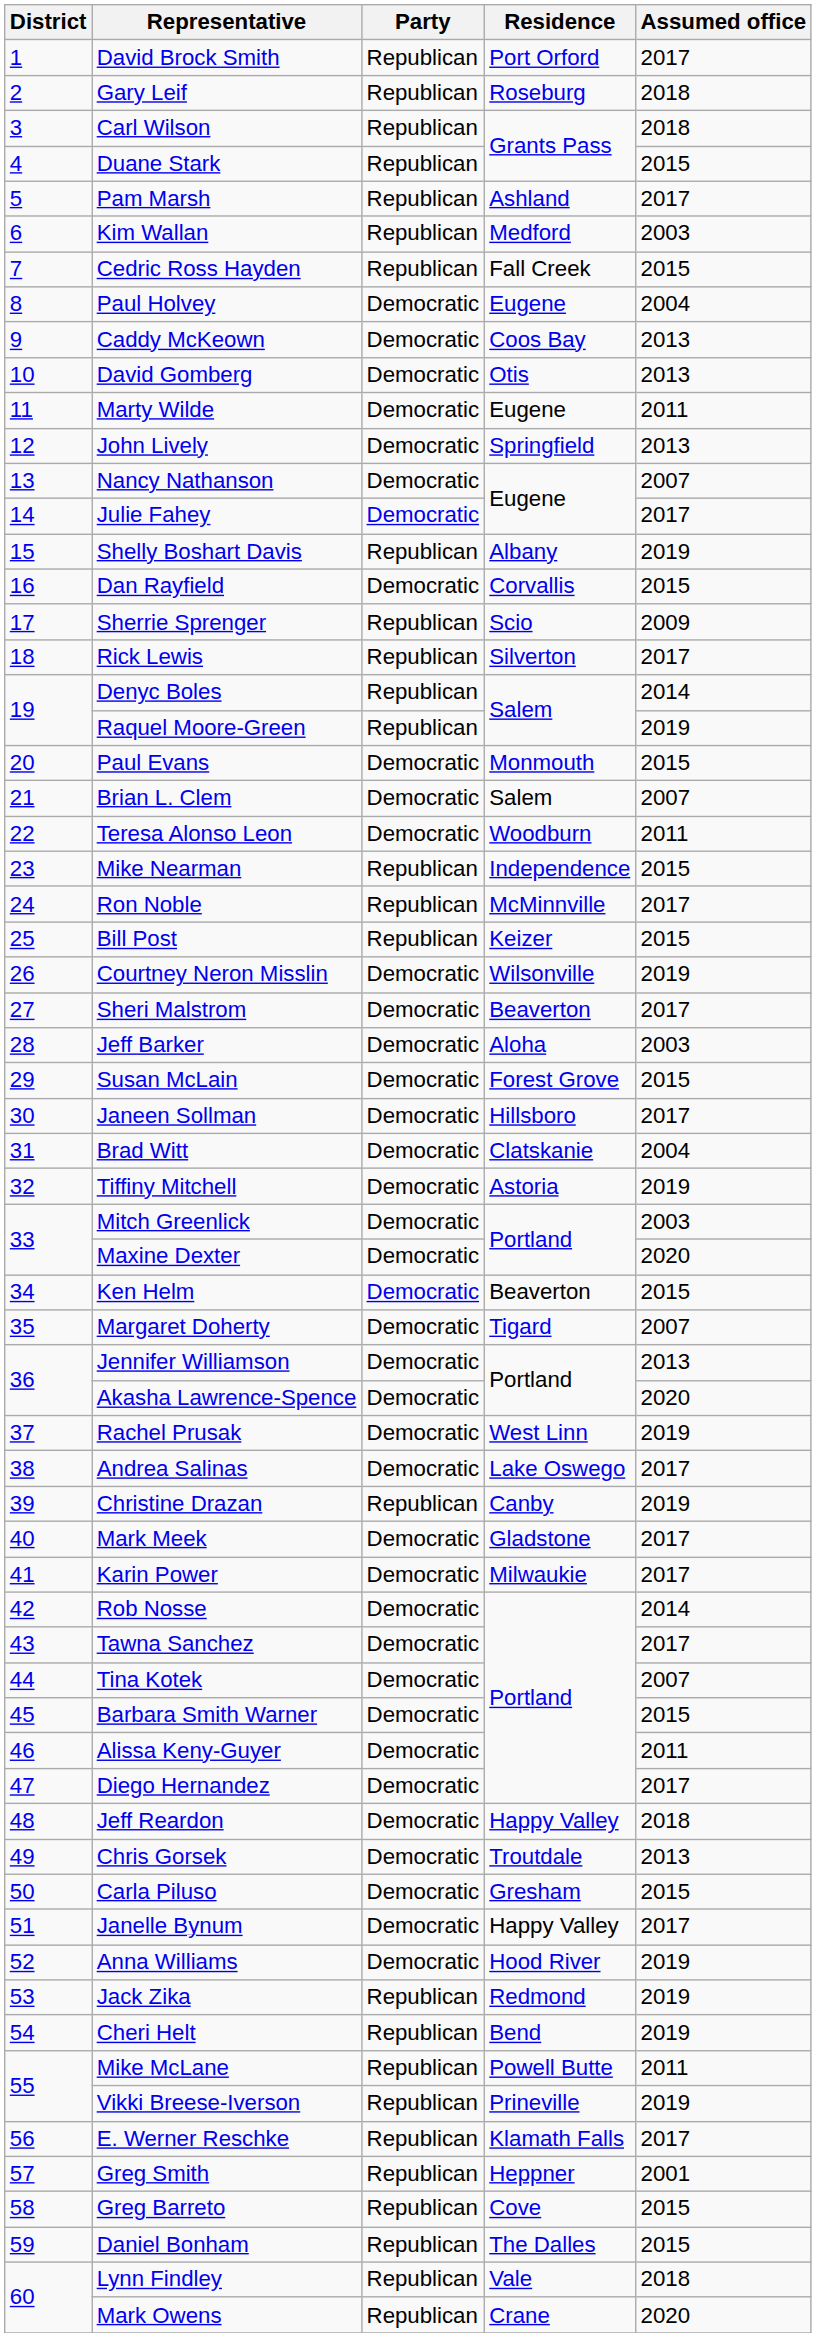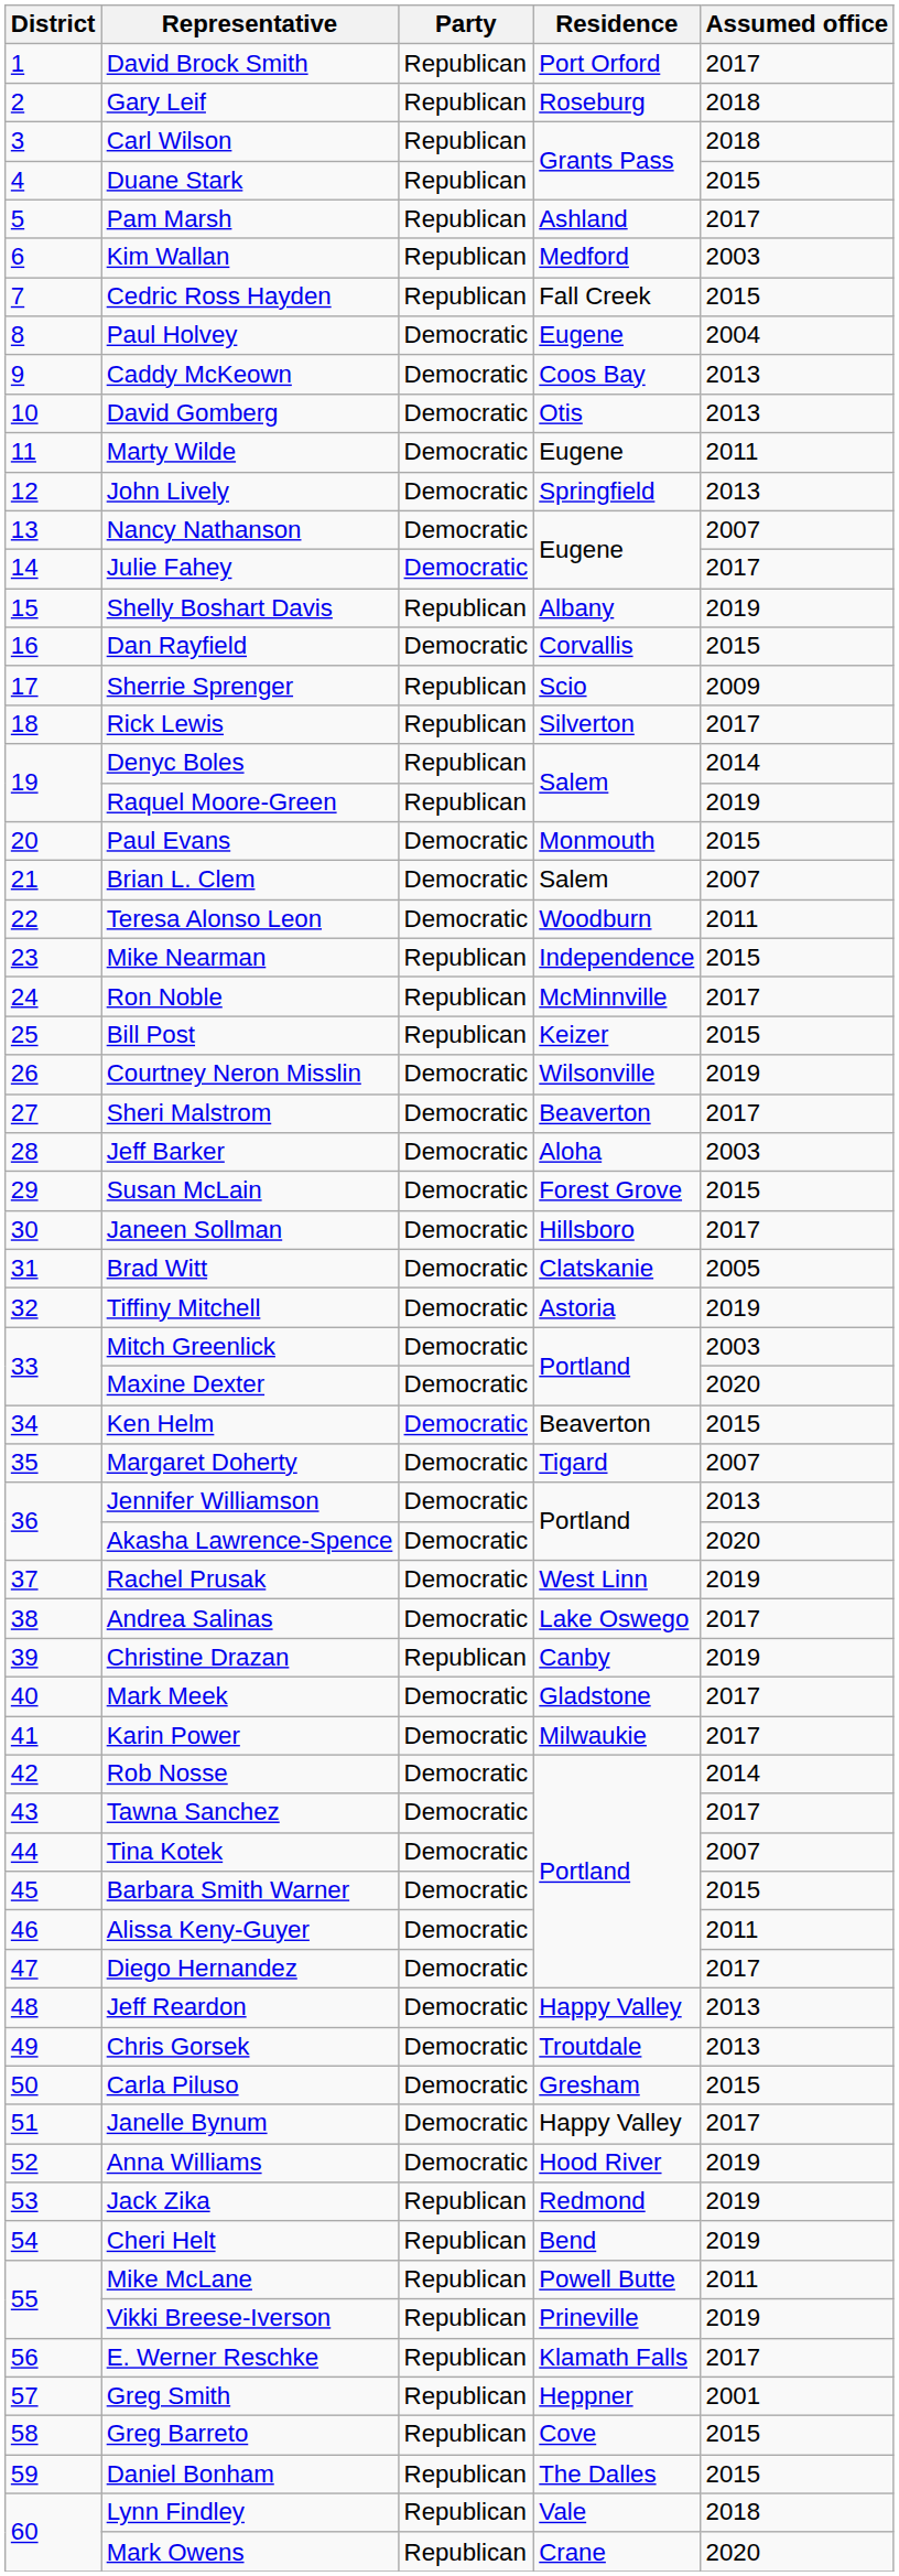Brad Witt | Assumed office: 2004 -> 2005
Jeff Reardon | Assumed office: 2018 -> 2013
